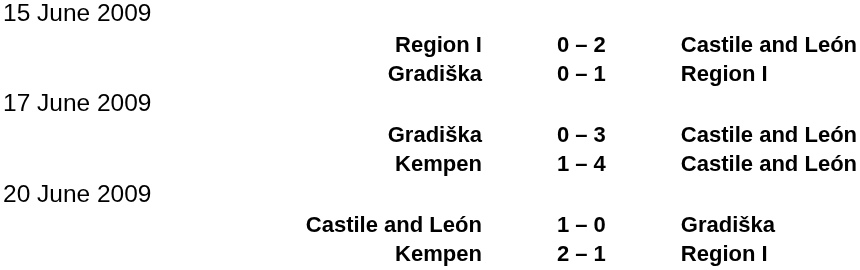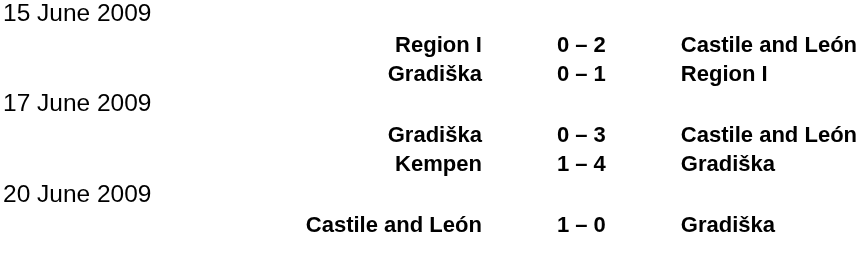Kempen / 1 – 4 | column 3: Castile and León -> Gradiška
- row: Kempen | 2 – 1 | Region I
